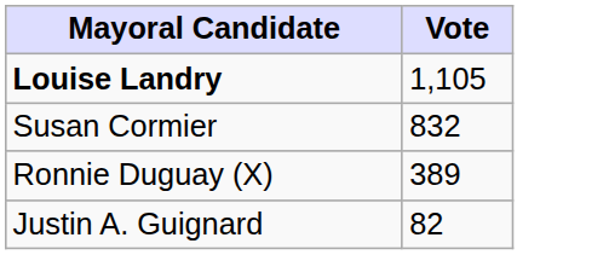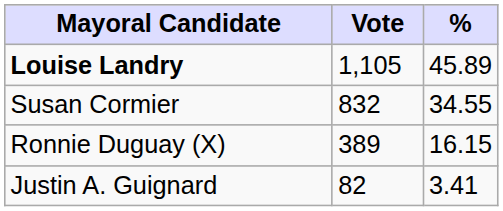+ column: % | 45.89 | 34.55 | 16.15 | 3.41
